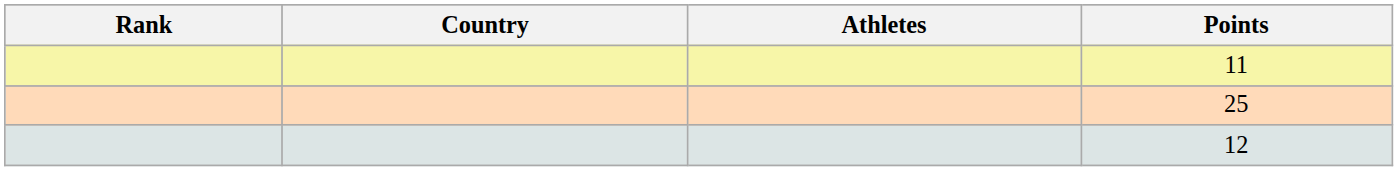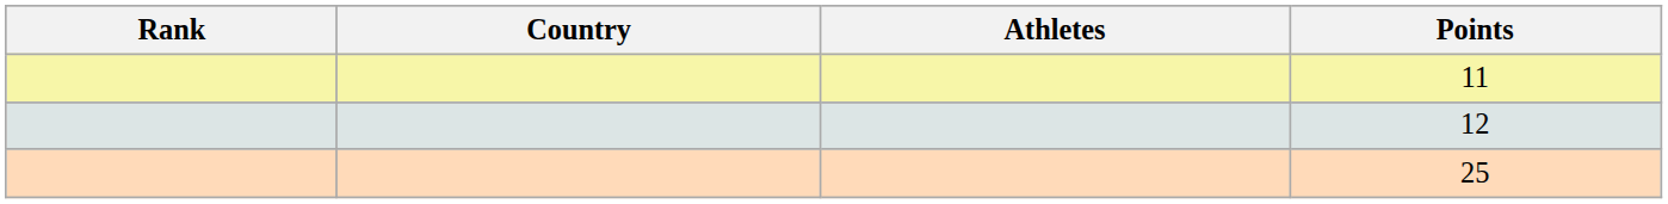rows swapped: 12 <-> 25
